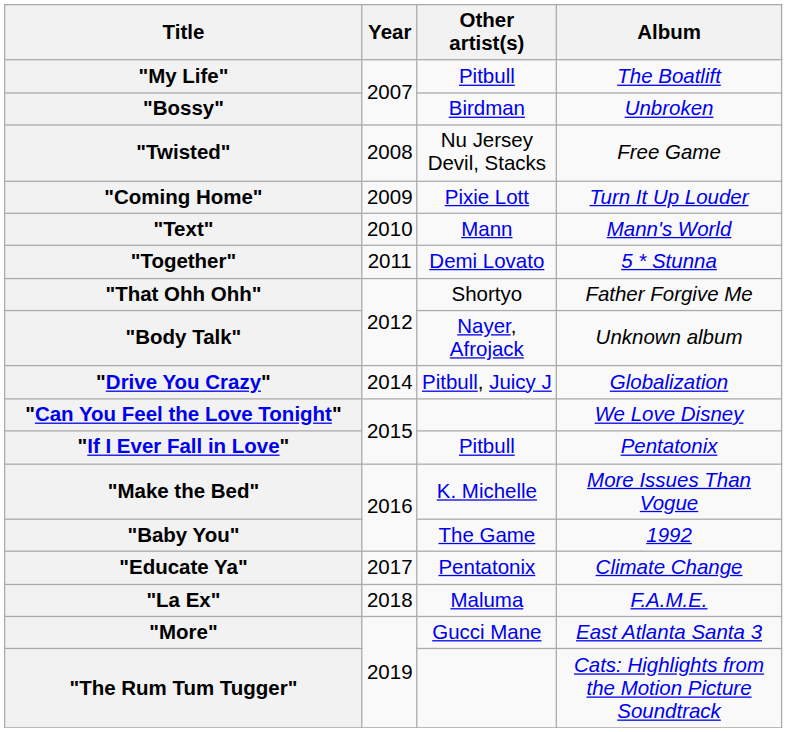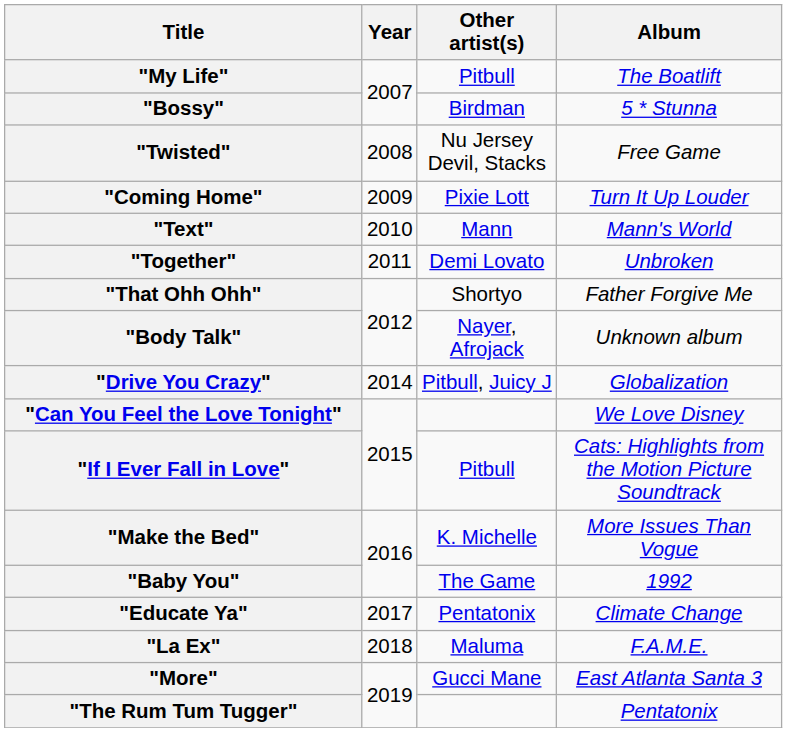"Bossy" | Album: Unbroken -> 5 * Stunna
"Together" | Album: 5 * Stunna -> Unbroken
"If I Ever Fall in Love" | Album: Pentatonix -> Cats: Highlights from the Motion Picture Soundtrack
"The Rum Tum Tugger" | Album: Cats: Highlights from the Motion Picture Soundtrack -> Pentatonix
